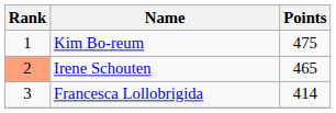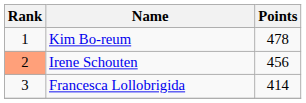Kim Bo-reum | Points: 475 -> 478
Irene Schouten | Points: 465 -> 456
